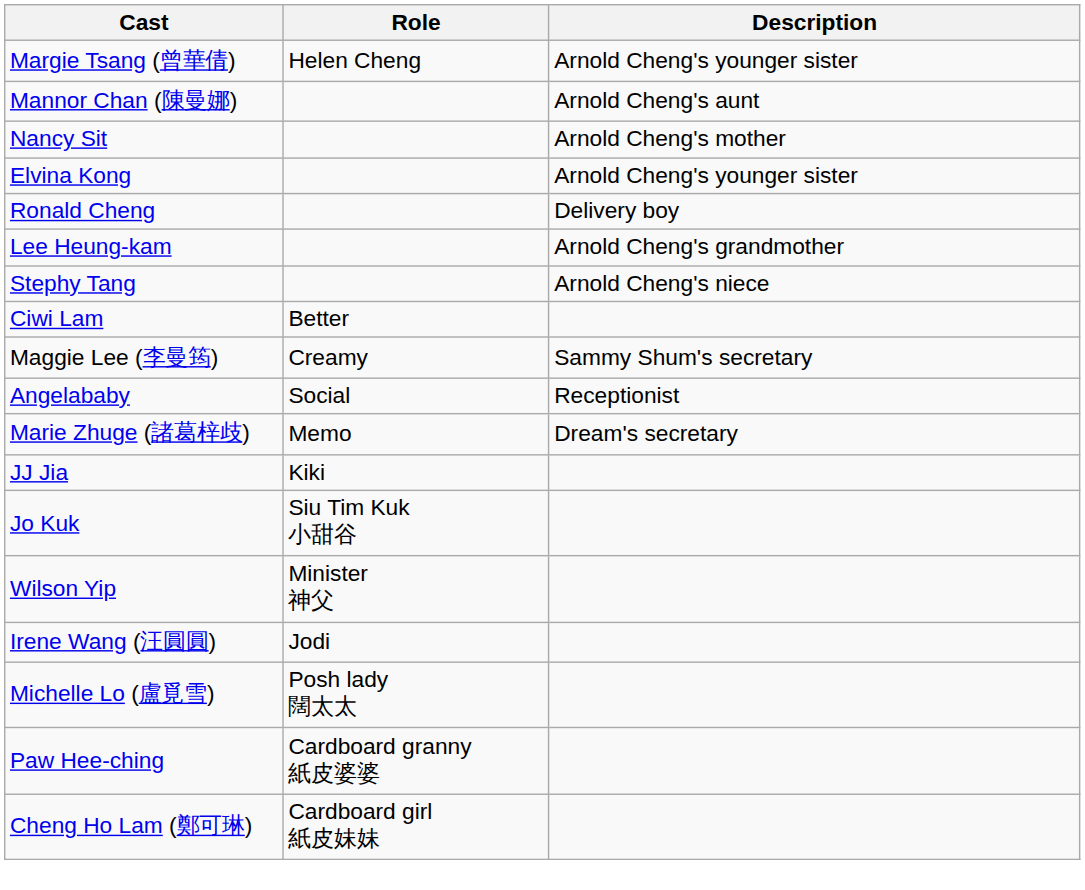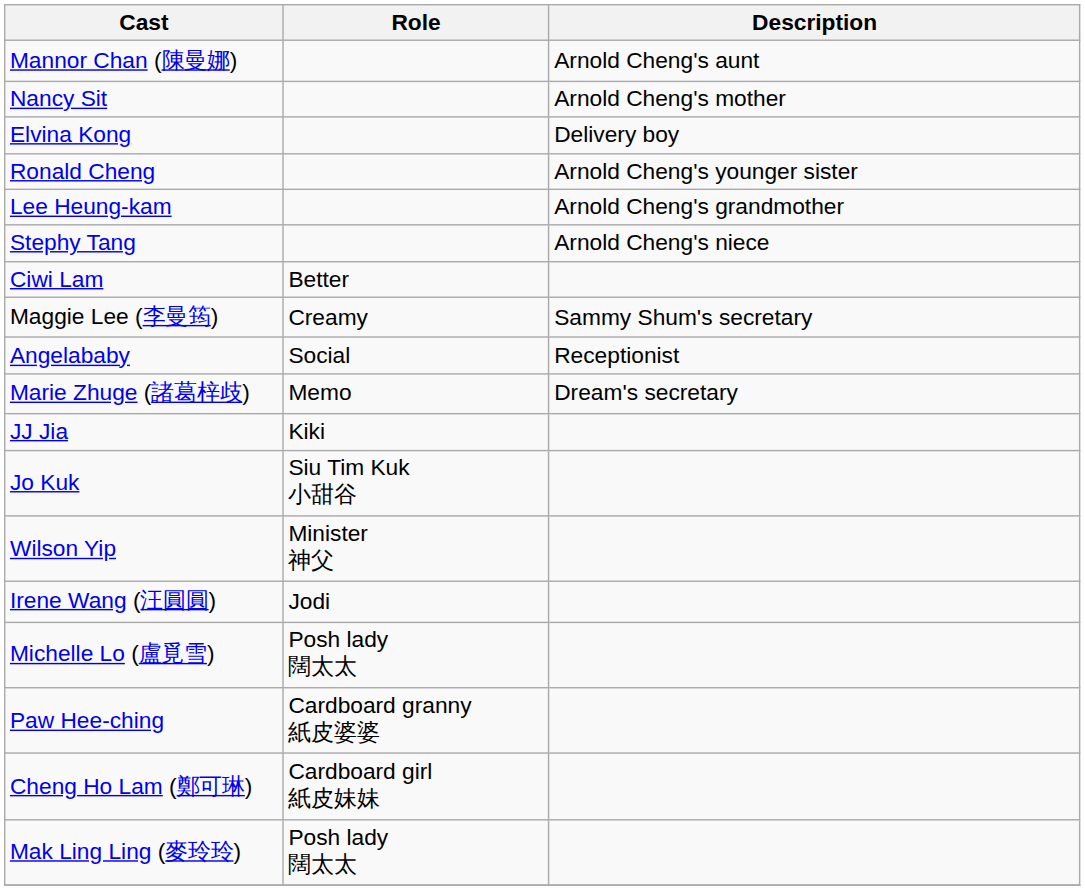- row: Margie Tsang (曾華倩) | Helen Cheng | Arnold Cheng's younger sister
Elvina Kong | Description: Arnold Cheng's younger sister -> Delivery boy
Ronald Cheng | Description: Delivery boy -> Arnold Cheng's younger sister
+ row: Mak Ling Ling (麥玲玲) | Posh lady 闊太太
